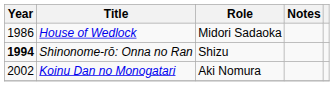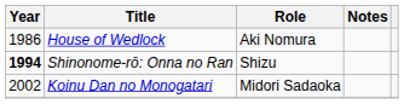House of Wedlock | Role: Midori Sadaoka -> Aki Nomura
Koinu Dan no Monogatari | Role: Aki Nomura -> Midori Sadaoka
